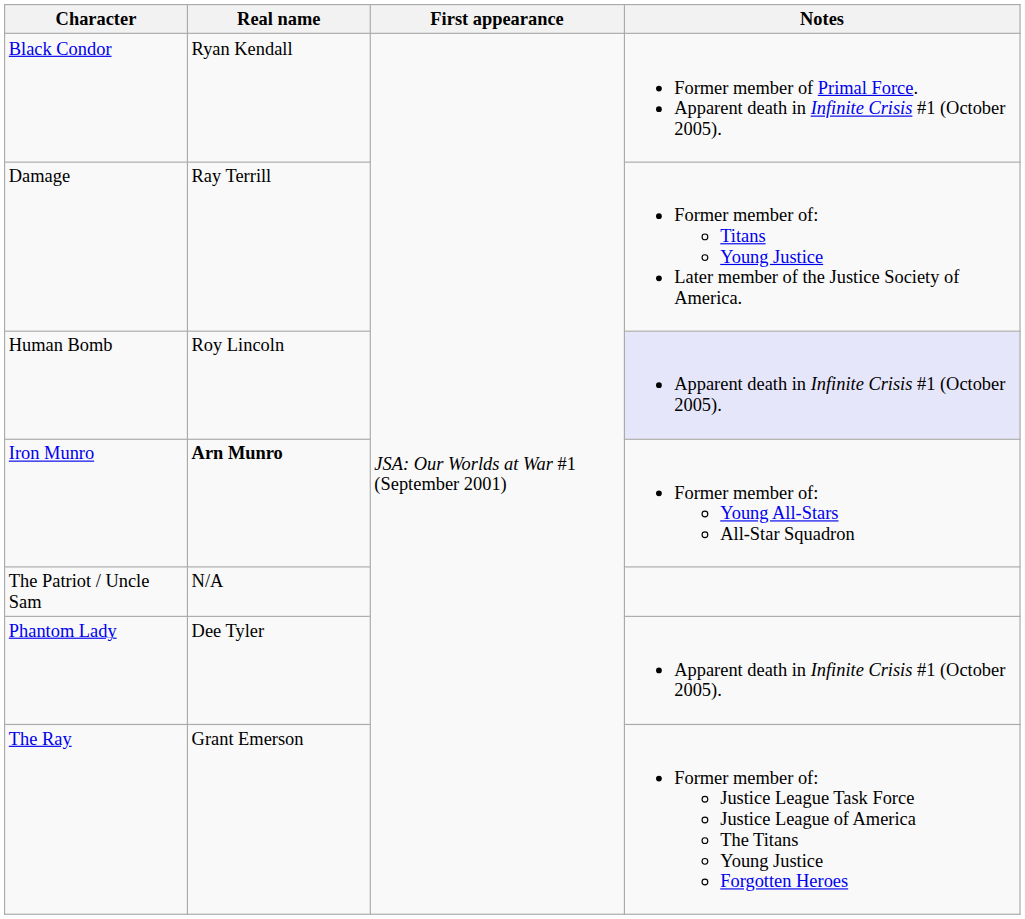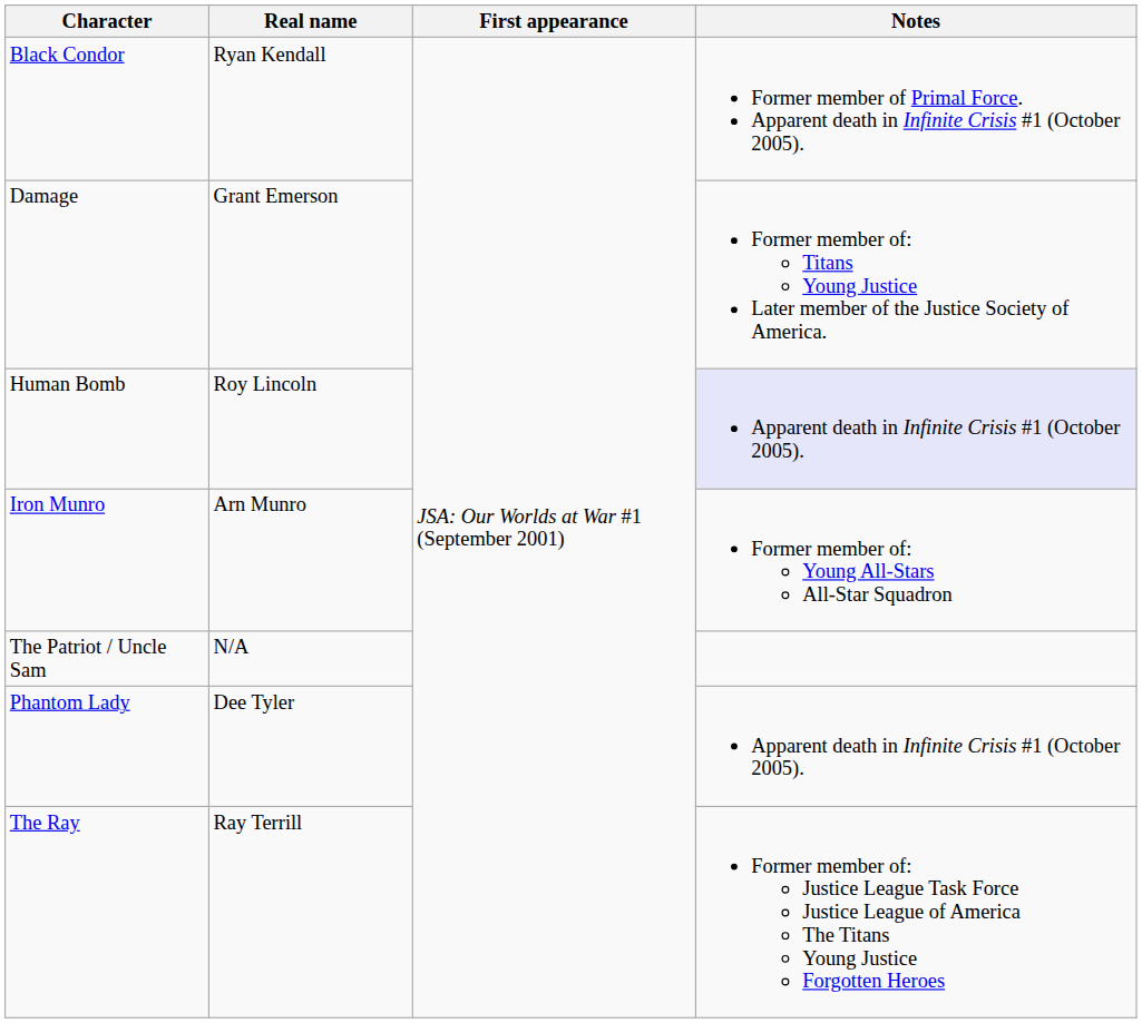Damage | Real name: Ray Terrill -> Grant Emerson
Iron Munro | Real name: bold -> normal
The Ray | Real name: Grant Emerson -> Ray Terrill
